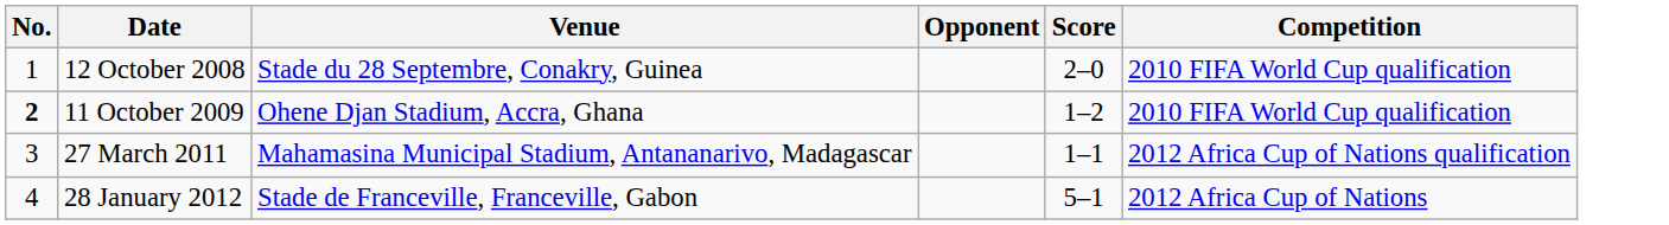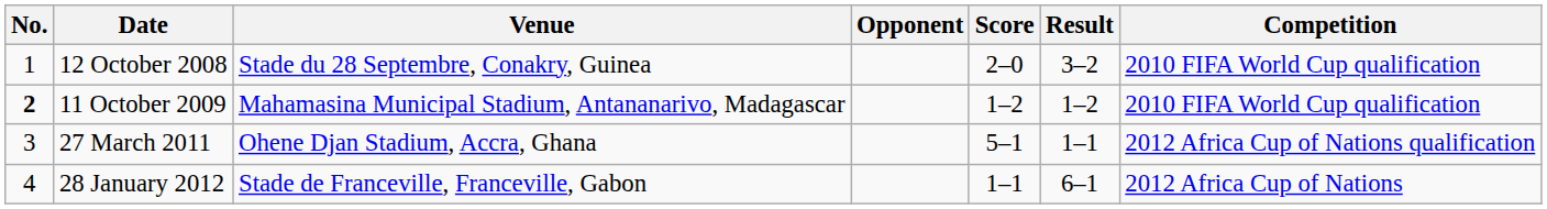+ column: Result | 3–2 | 1–2 | 1–1 | 6–1
11 October 2009 | Venue: Ohene Djan Stadium, Accra, Ghana -> Mahamasina Municipal Stadium, Antananarivo, Madagascar
27 March 2011 | Venue: Mahamasina Municipal Stadium, Antananarivo, Madagascar -> Ohene Djan Stadium, Accra, Ghana
27 March 2011 | Score: 1–1 -> 5–1
28 January 2012 | Score: 5–1 -> 1–1
